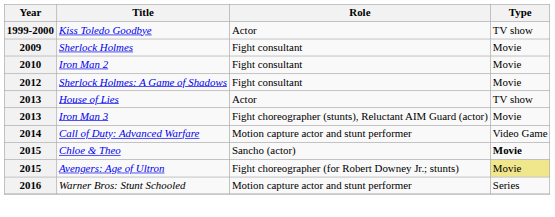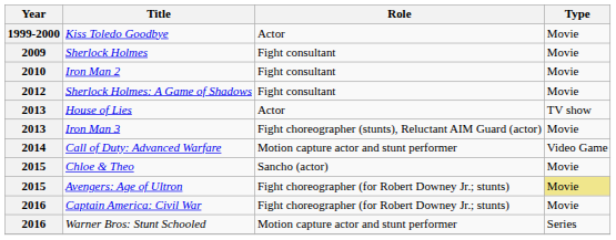Kiss Toledo Goodbye | Type: TV show -> Movie
Chloe & Theo | Type: bold -> normal
+ row: 2016 | Captain America: Civil War | Fight choreographer (for Robert Downey Jr.; stunts) | Movie
